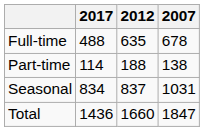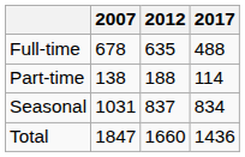columns swapped: 2007 <-> 2017
